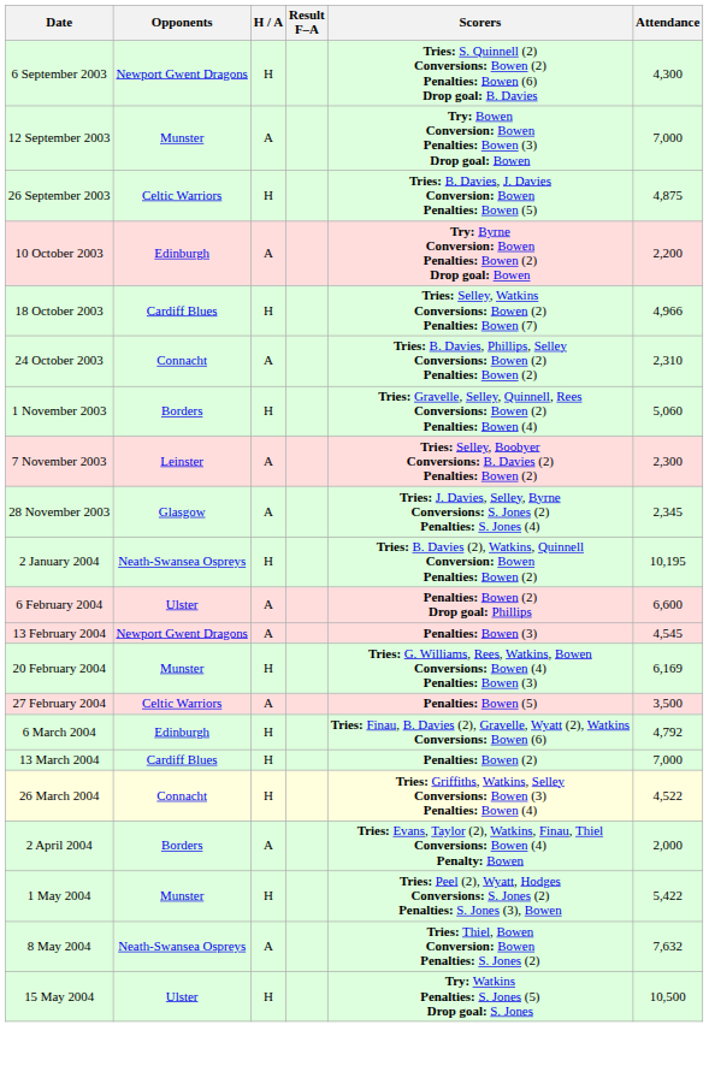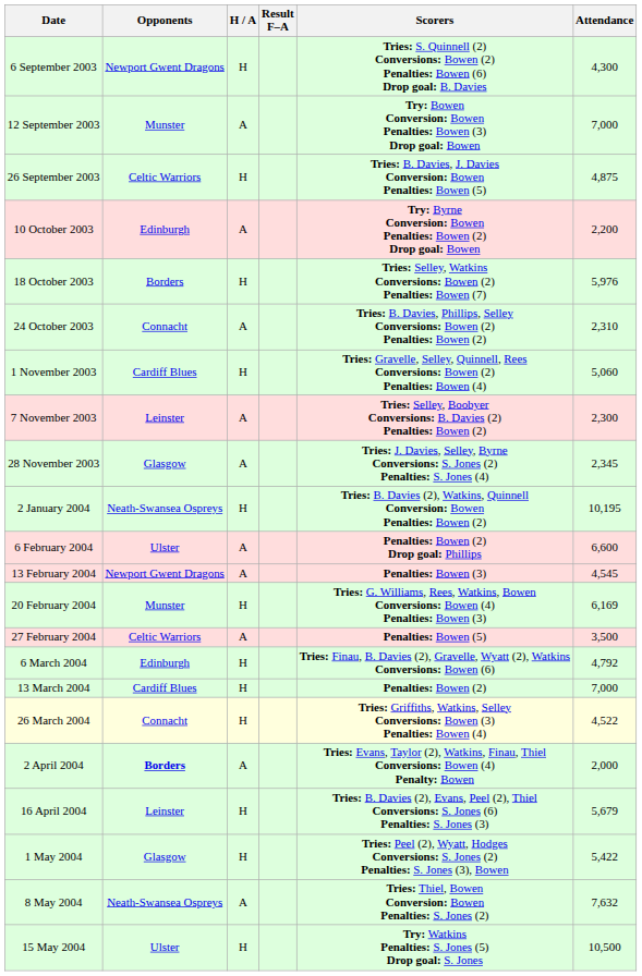18 October 2003 | Opponents: Cardiff Blues -> Borders
18 October 2003 | Attendance: 4,966 -> 5,976
1 November 2003 | Opponents: Borders -> Cardiff Blues
2 April 2004 | Opponents: normal -> bold
+ row: 16 April 2004 | Leinster | H | Tries: B. Davies (2), Evans, Peel (2), Thiel Conversions: S. Jones (6) Penalties: S. Jones (3) | 5,679
1 May 2004 | Opponents: Munster -> Glasgow
